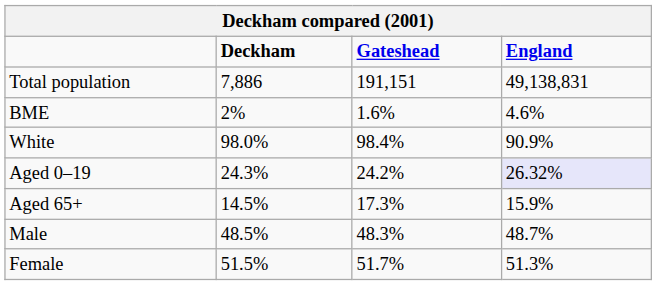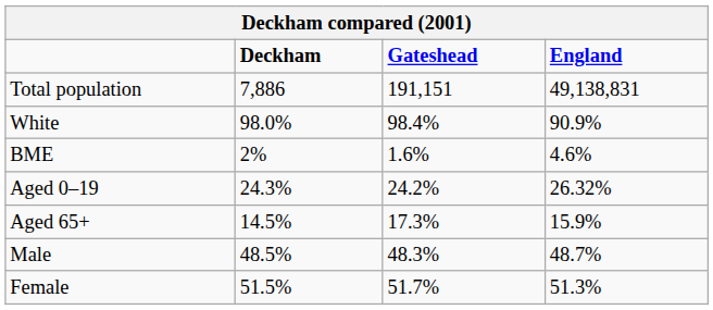rows swapped: White <-> BME
Aged 0–19 | England: lavender background -> no background
